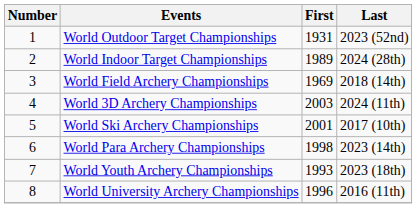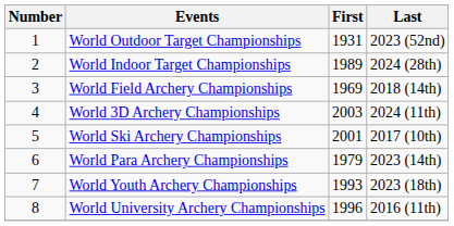World Para Archery Championships | First: 1998 -> 1979
